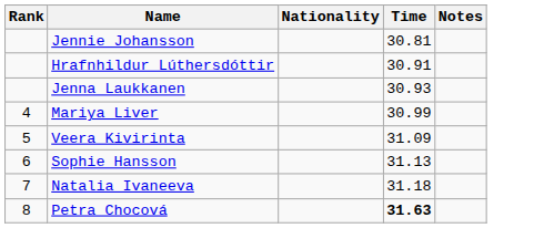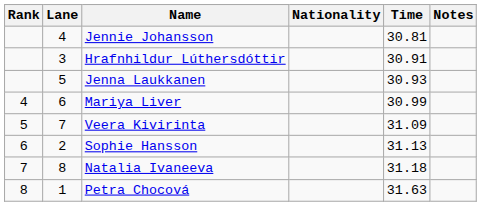+ column: Lane | 4 | 3 | 5 | 6 | 7 | 2 | 8 | 1
Petra Chocová | Time: bold -> normal
